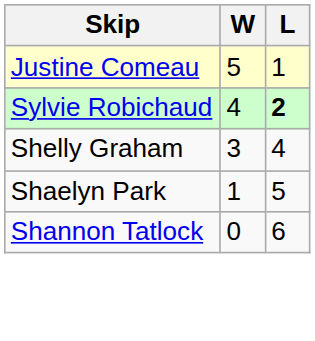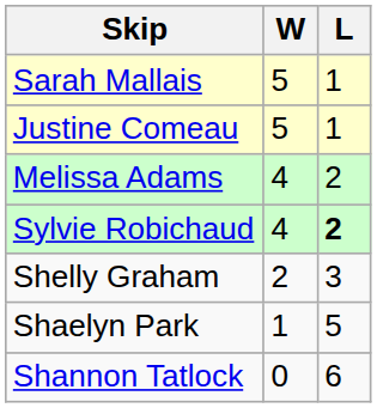+ row: Sarah Mallais | 5 | 1
+ row: Melissa Adams | 4 | 2
Shelly Graham | W: 3 -> 2
Shelly Graham | L: 4 -> 3
